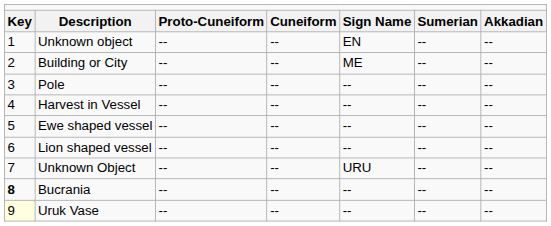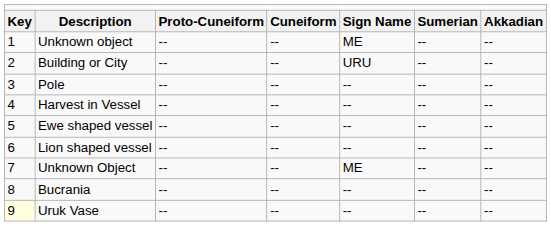Unknown object | column 5: EN -> ME
Building or City | column 5: ME -> URU
Unknown Object | column 5: URU -> ME
Bucrania | column 1: bold -> normal
